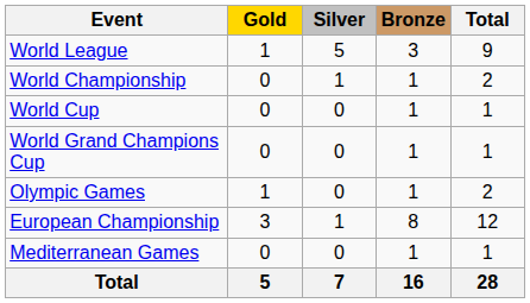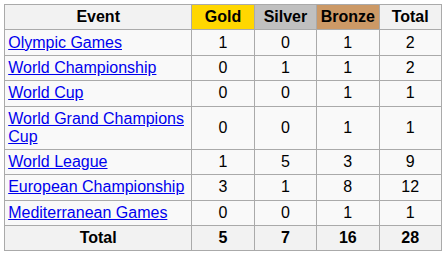rows swapped: Olympic Games <-> World League
